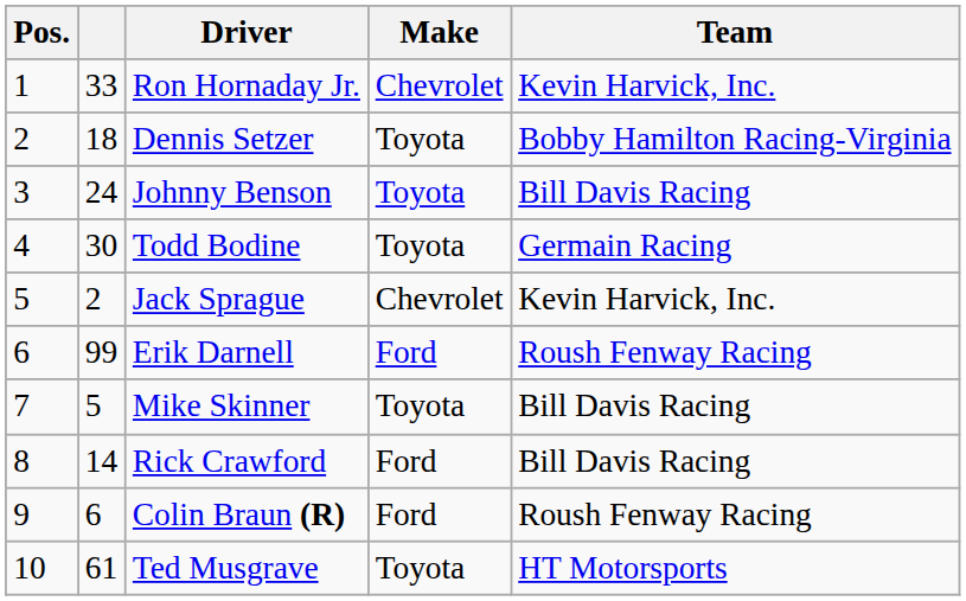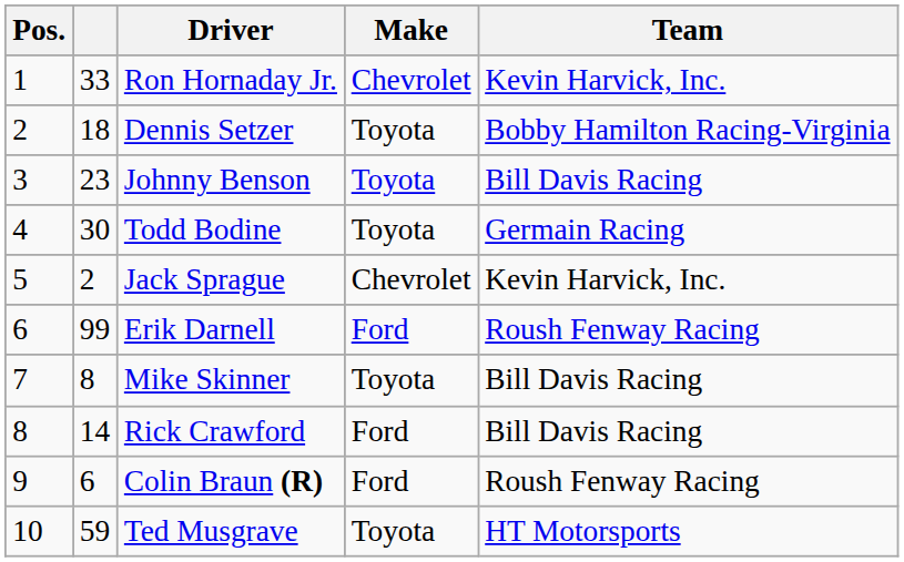Johnny Benson | column 2: 24 -> 23
Mike Skinner | column 2: 5 -> 8
Ted Musgrave | column 2: 61 -> 59
